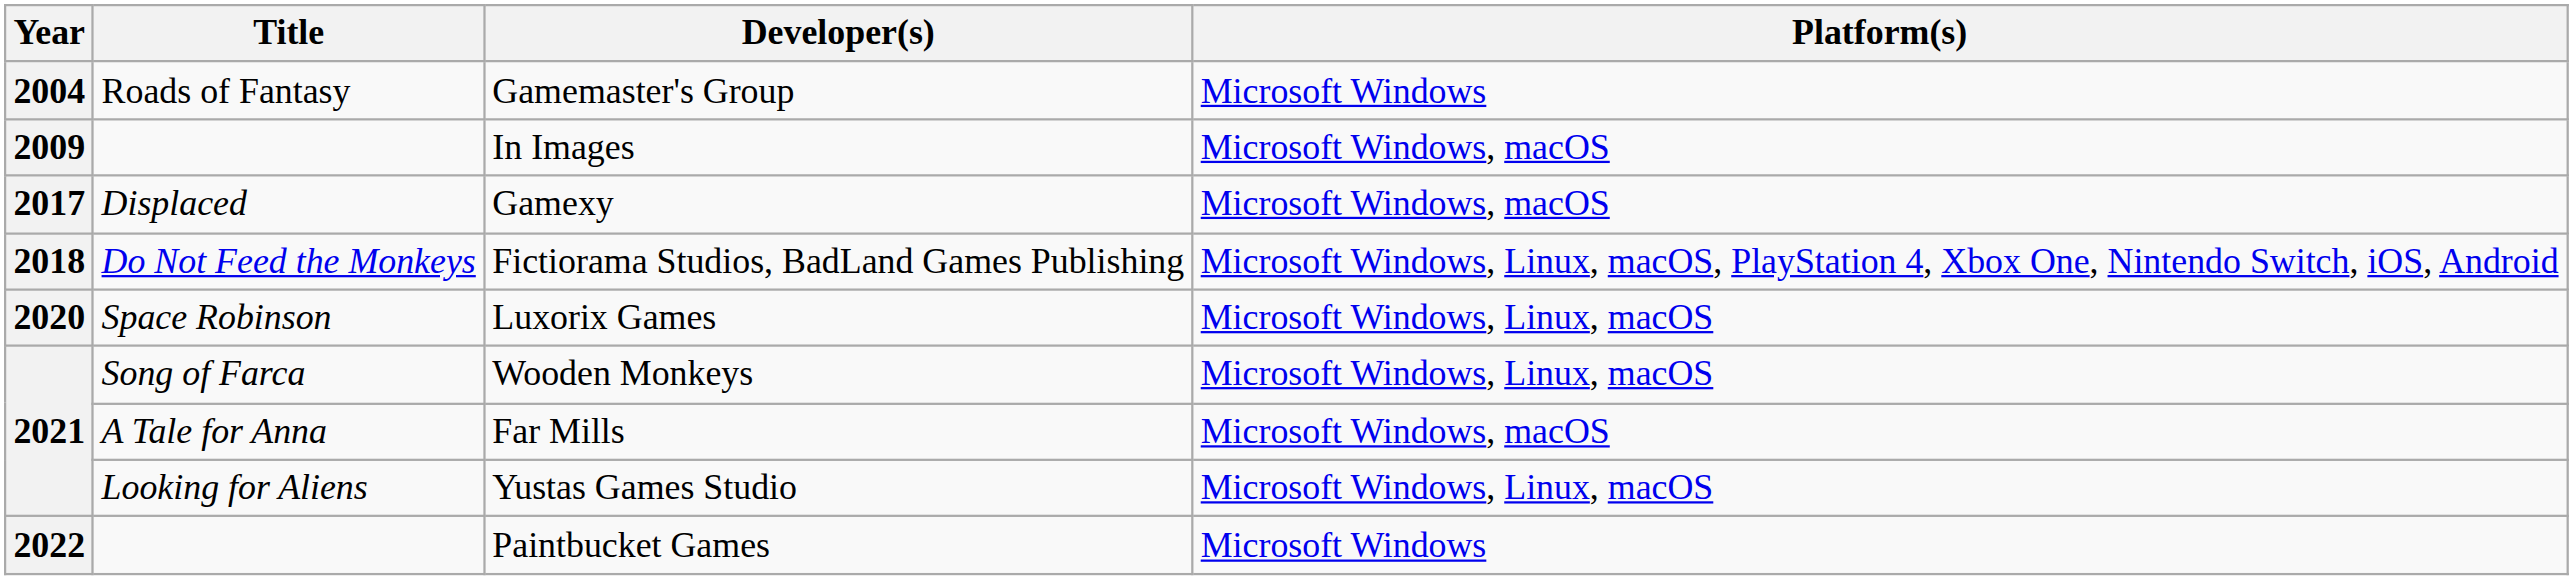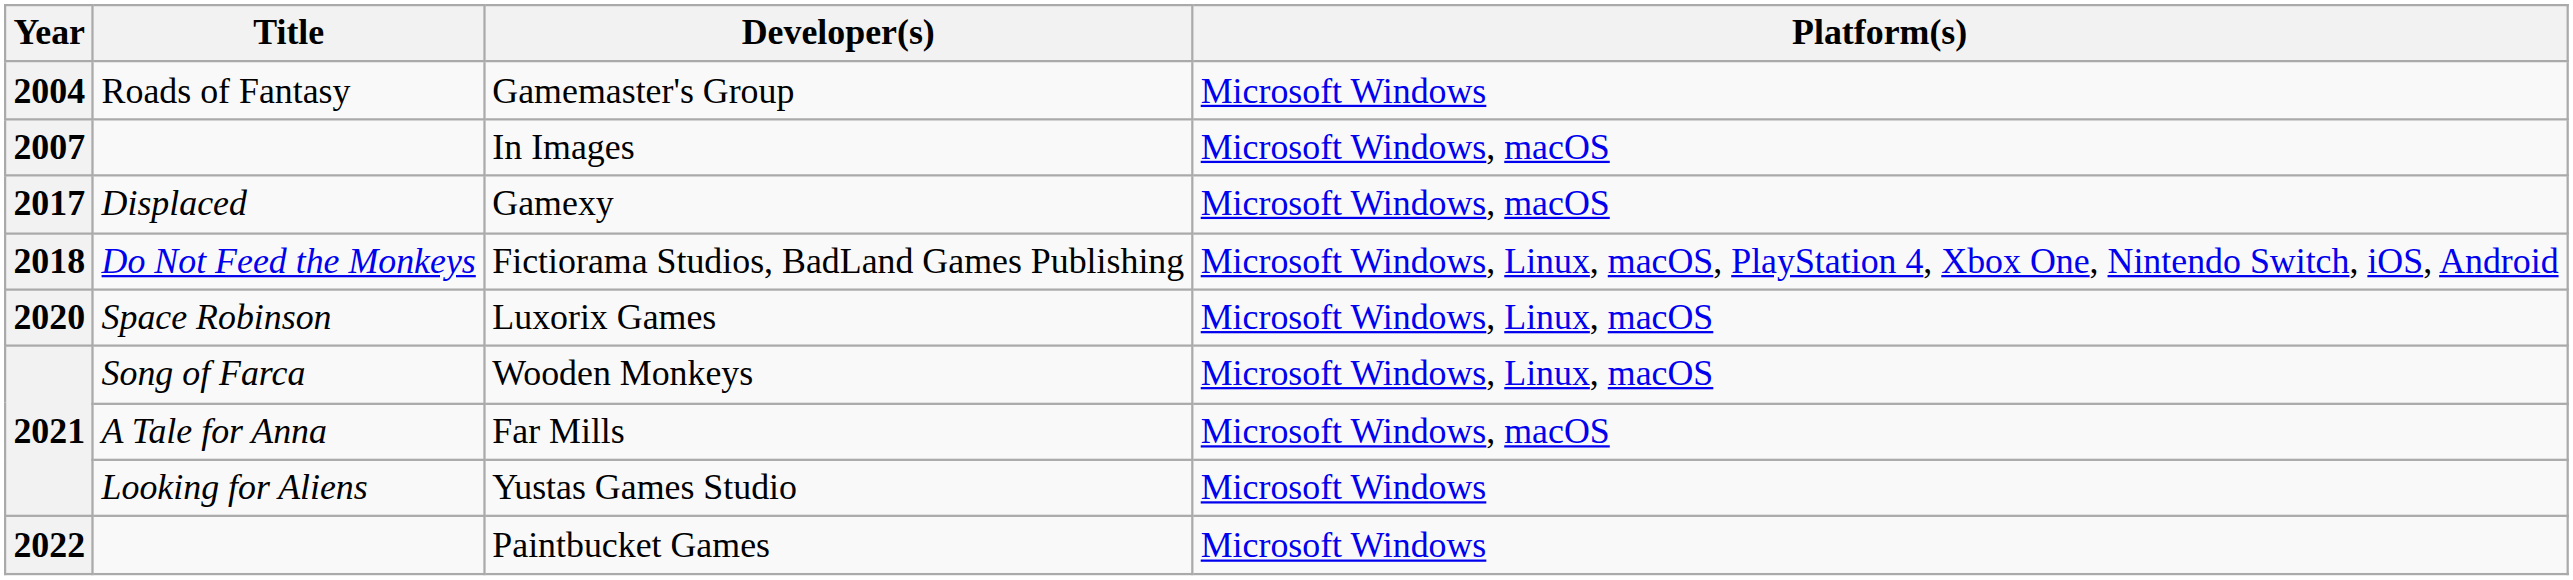In Images | Year: 2009 -> 2007
Yustas Games Studio | Platform(s): Microsoft Windows, Linux, macOS -> Microsoft Windows
